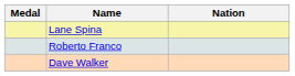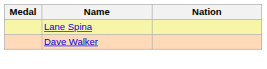- row: Roberto Franco
